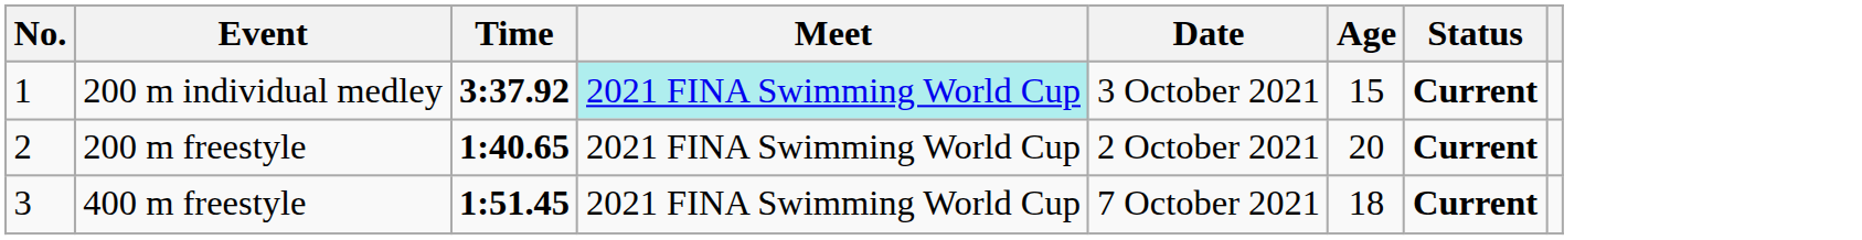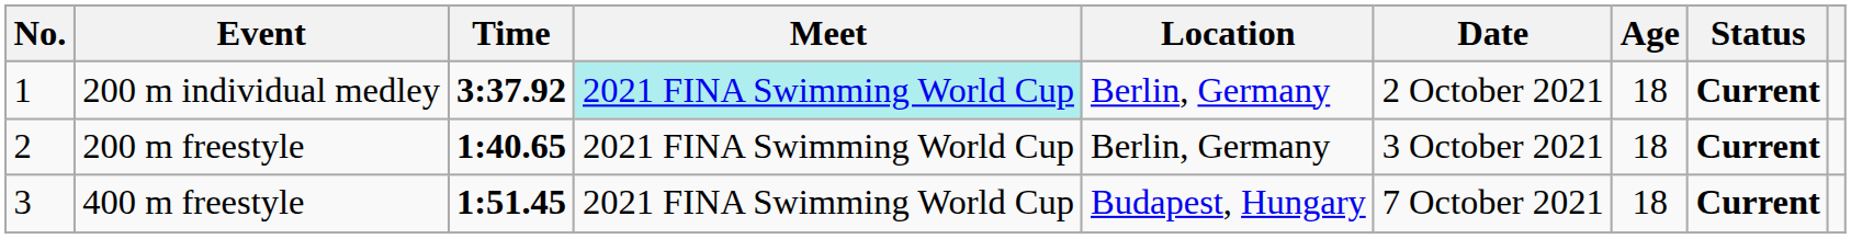+ column: Location | Berlin, Germany | Berlin, Germany | Budapest, Hungary
200 m individual medley | Date: 3 October 2021 -> 2 October 2021
200 m individual medley | Age: 15 -> 18
200 m freestyle | Date: 2 October 2021 -> 3 October 2021
200 m freestyle | Age: 20 -> 18
